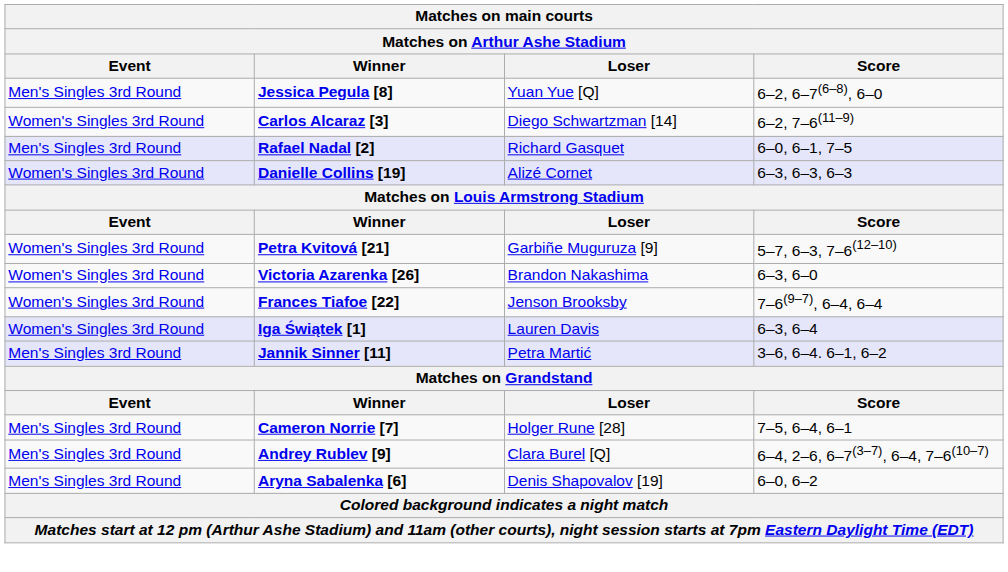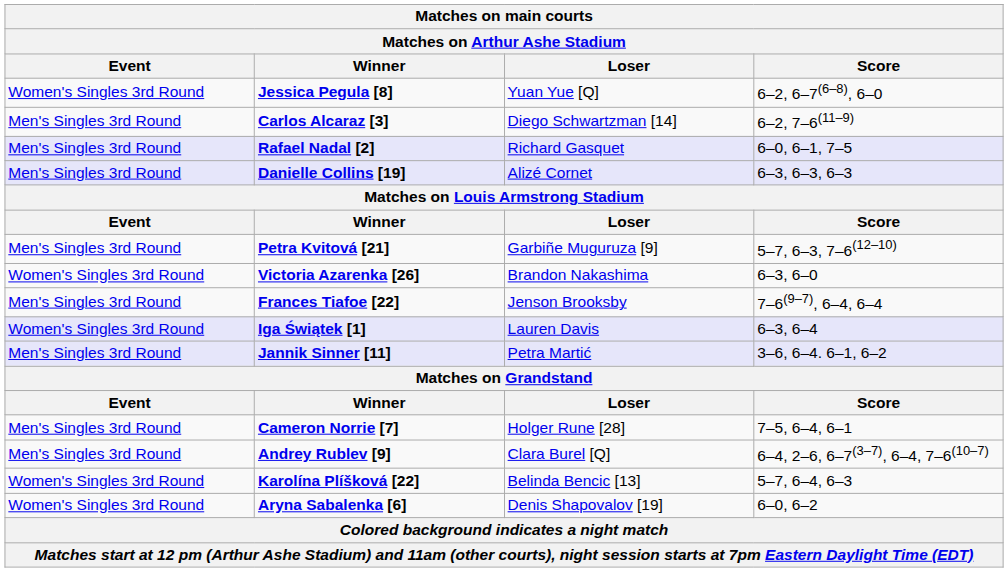Jessica Pegula [8] | Event: Men's Singles 3rd Round -> Women's Singles 3rd Round
Carlos Alcaraz [3] | Event: Women's Singles 3rd Round -> Men's Singles 3rd Round
Danielle Collins [19] | Event: Women's Singles 3rd Round -> Men's Singles 3rd Round
Petra Kvitová [21] | Event: Women's Singles 3rd Round -> Men's Singles 3rd Round
Frances Tiafoe [22] | Event: Women's Singles 3rd Round -> Men's Singles 3rd Round
+ row: Women's Singles 3rd Round | Karolína Plíšková [22] | Belinda Bencic [13] | 5–7, 6–4, 6–3
Aryna Sabalenka [6] | Event: Men's Singles 3rd Round -> Women's Singles 3rd Round
